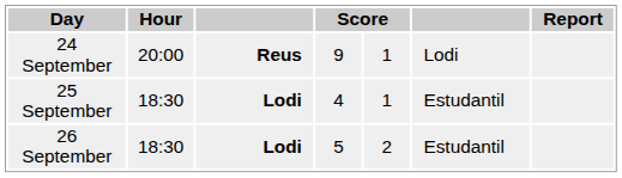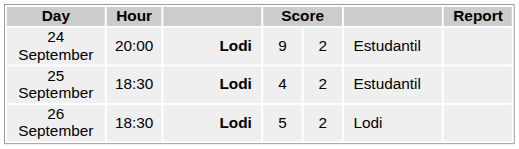24 September | column 3: Reus -> Lodi
24 September | column 5: 1 -> 2
24 September | column 6: Lodi -> Estudantil
25 September | column 5: 1 -> 2
26 September | column 6: Estudantil -> Lodi
